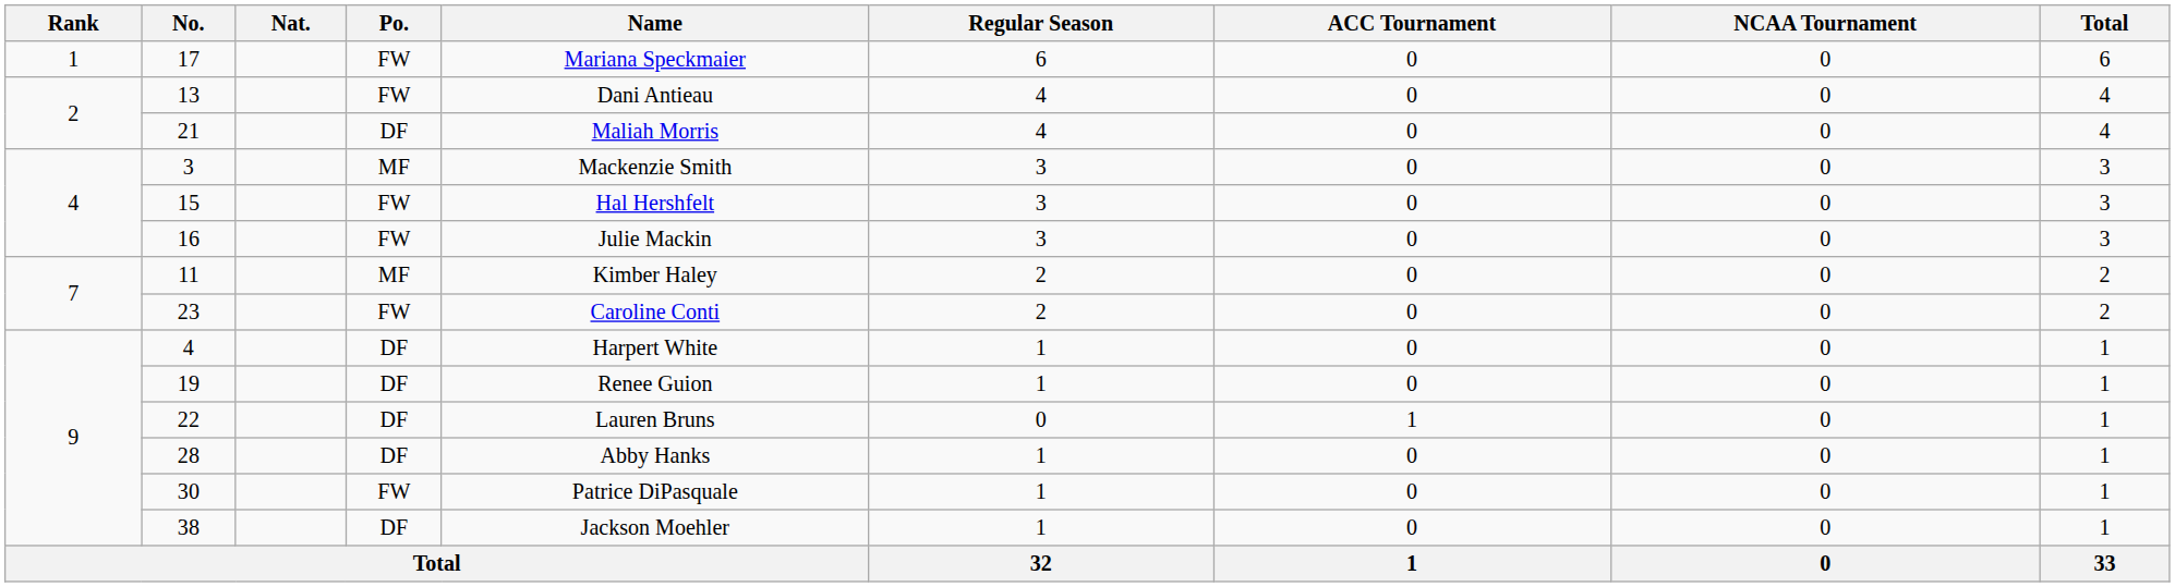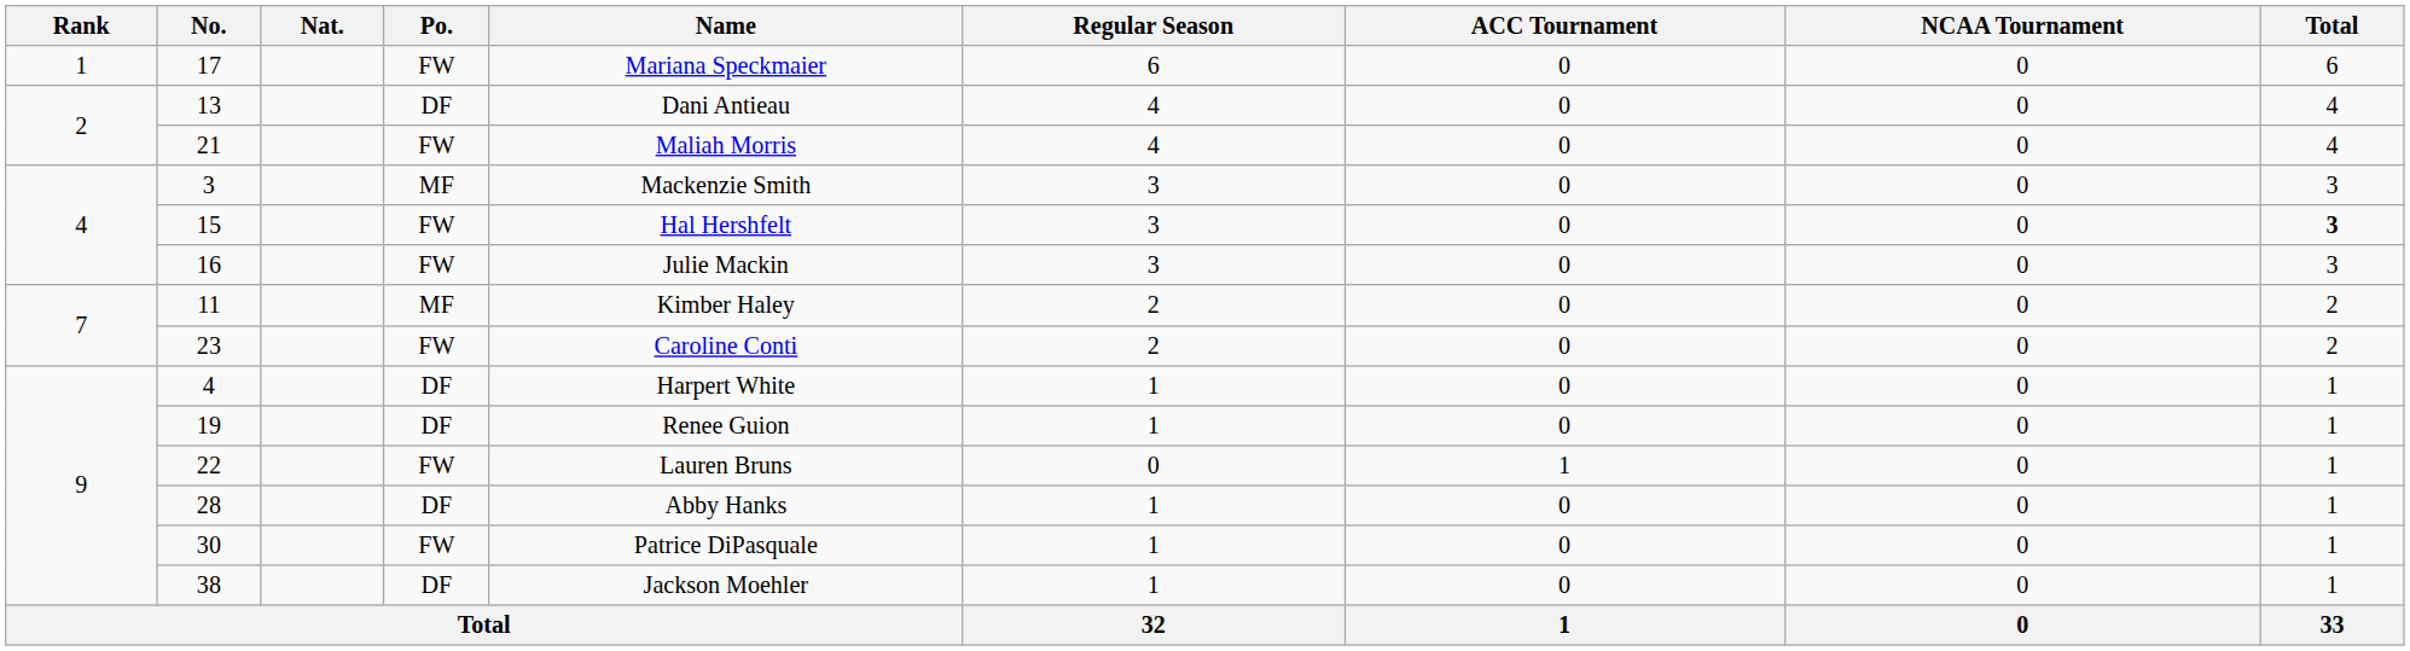13 | Po.: FW -> DF
21 | Po.: DF -> FW
15 | Total: normal -> bold
22 | Po.: DF -> FW
